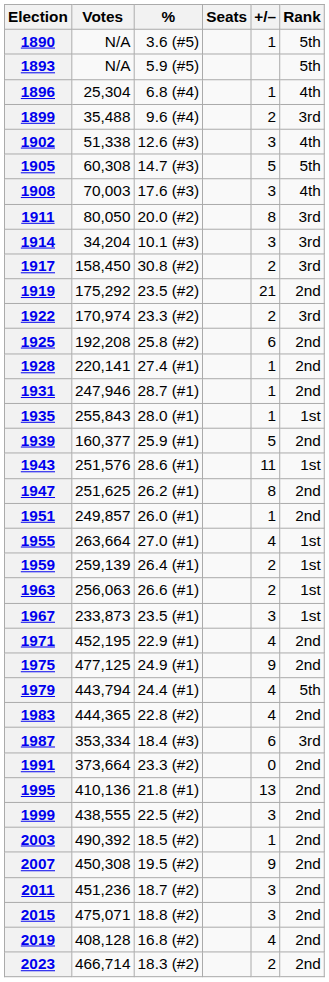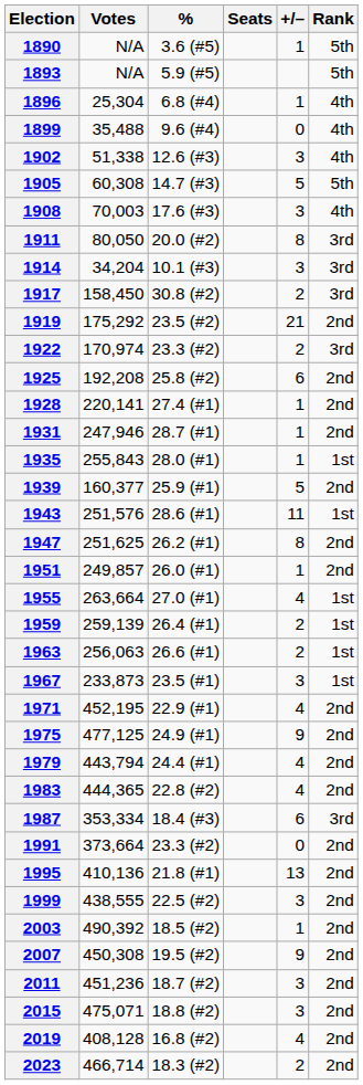1899 | +/–: 2 -> 0
1899 | Rank: 3rd -> 4th
1979 | Rank: 5th -> 2nd
